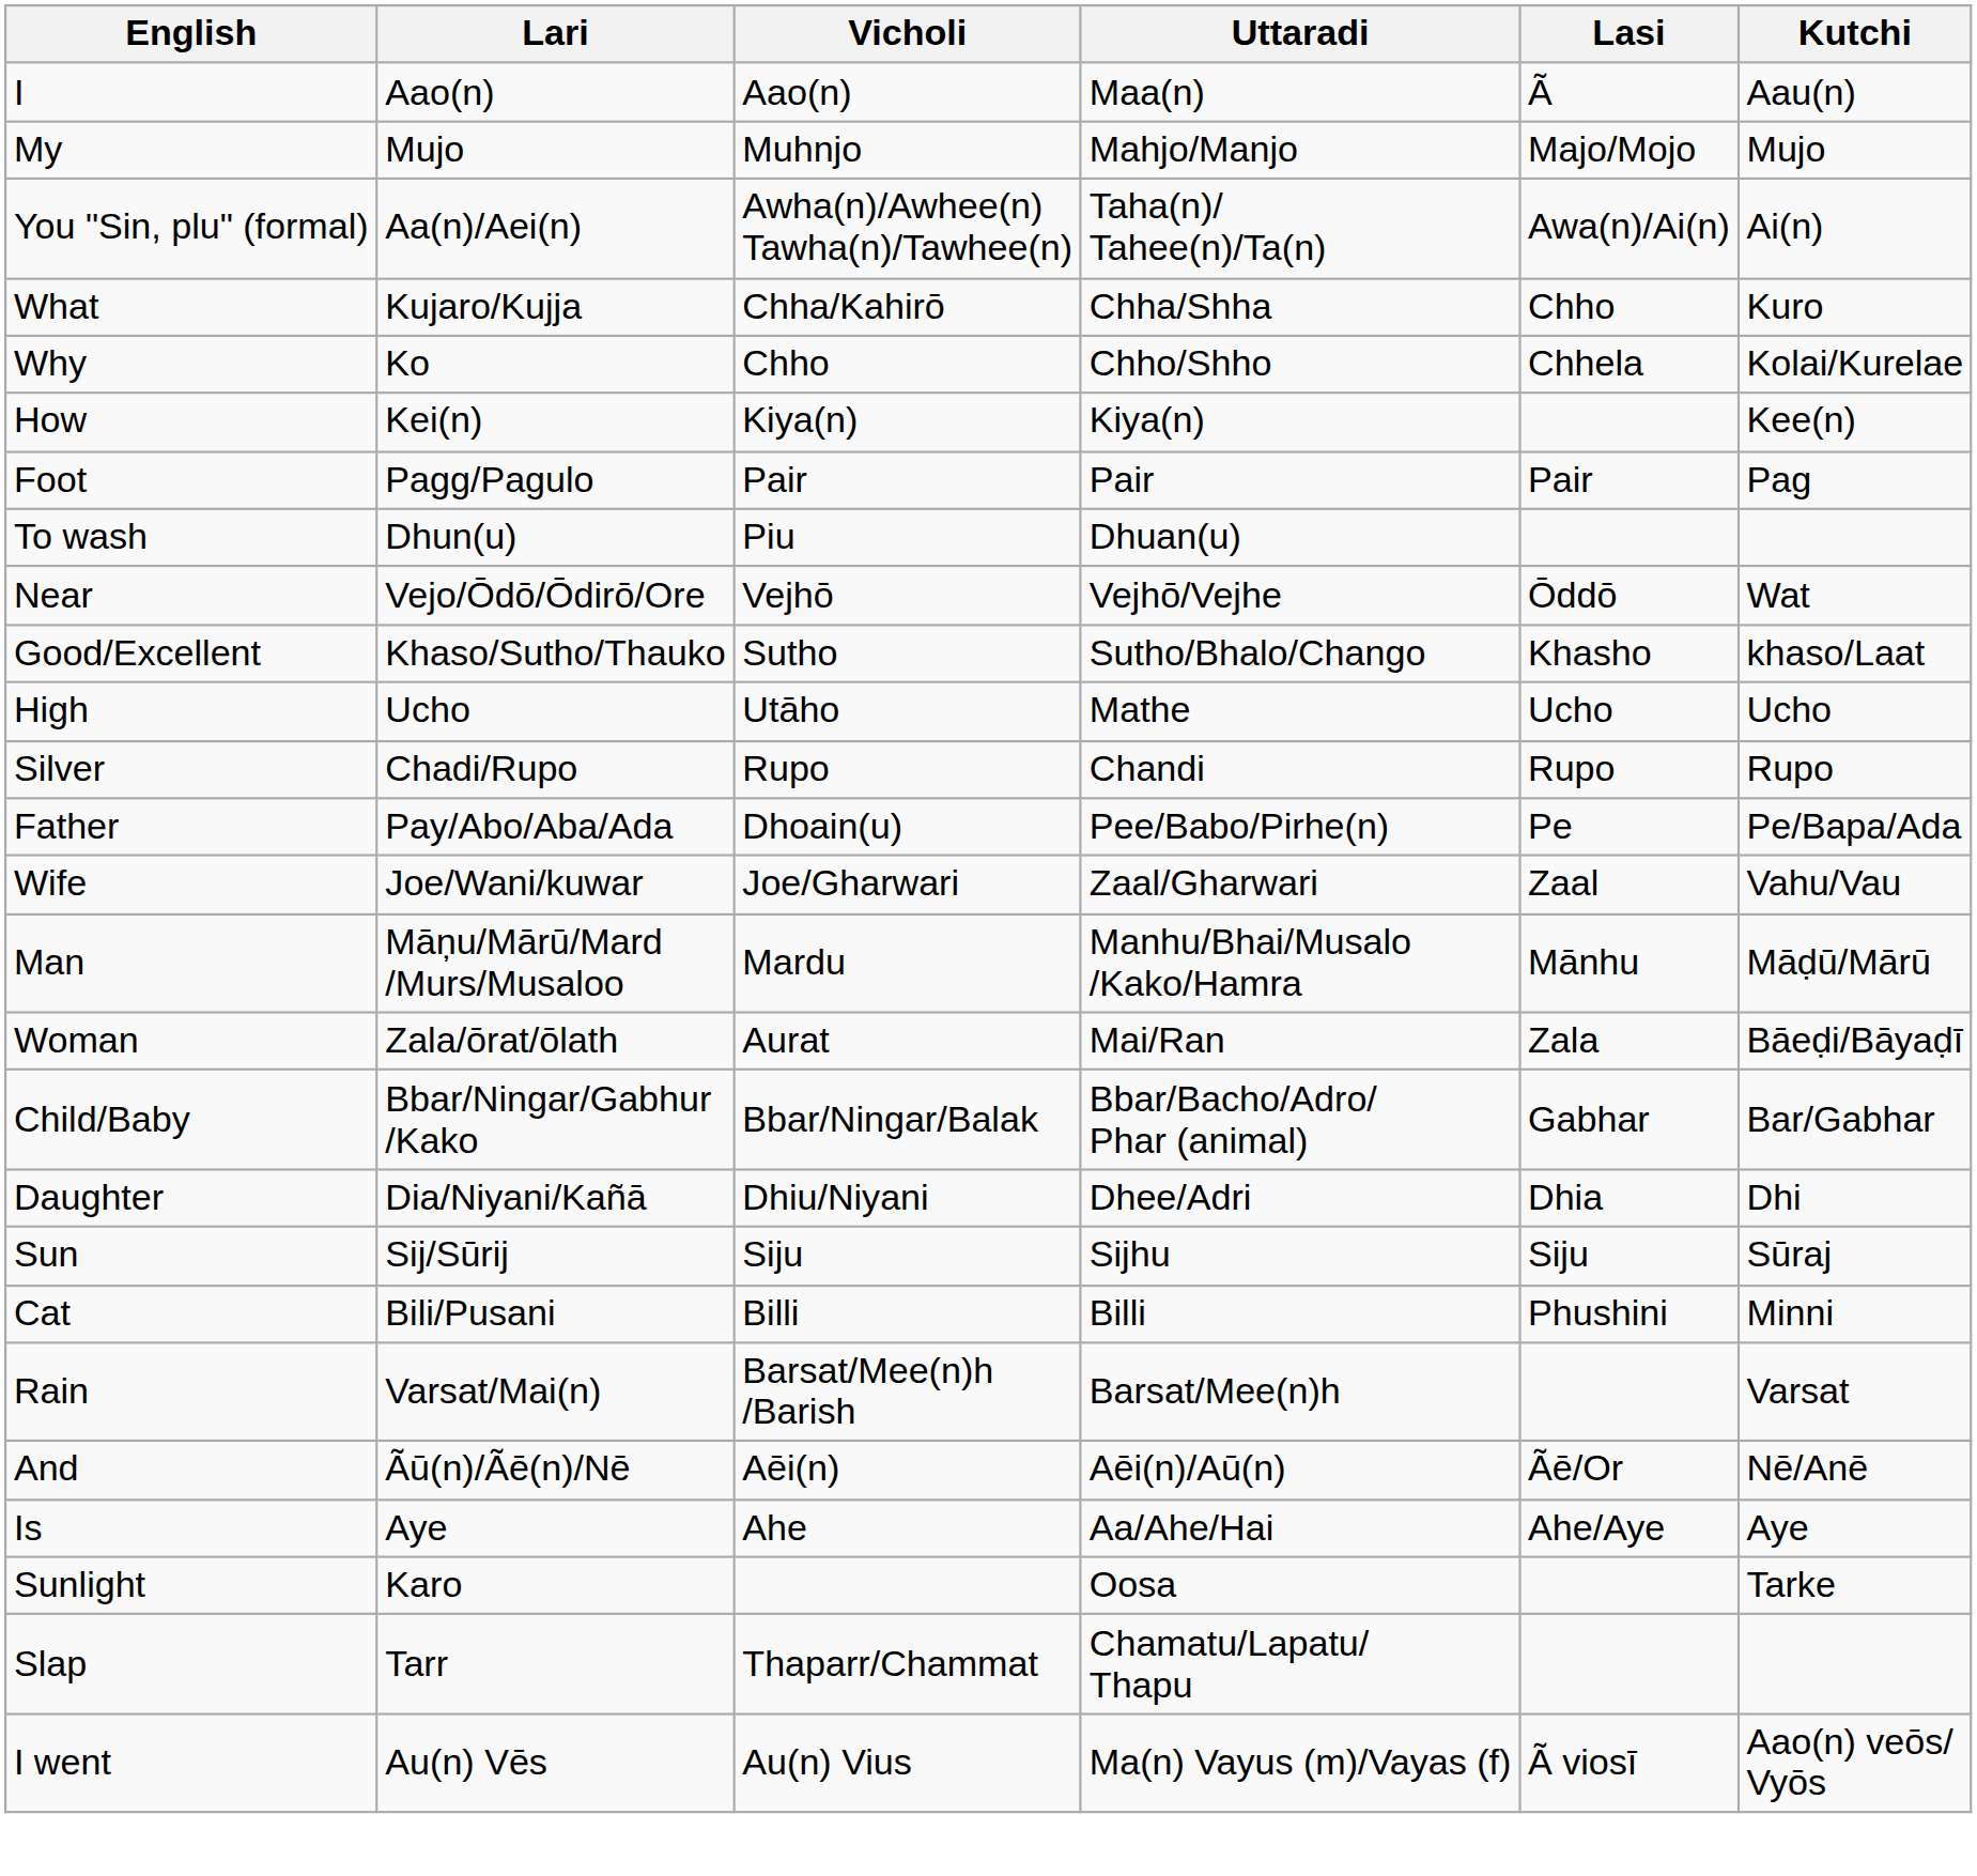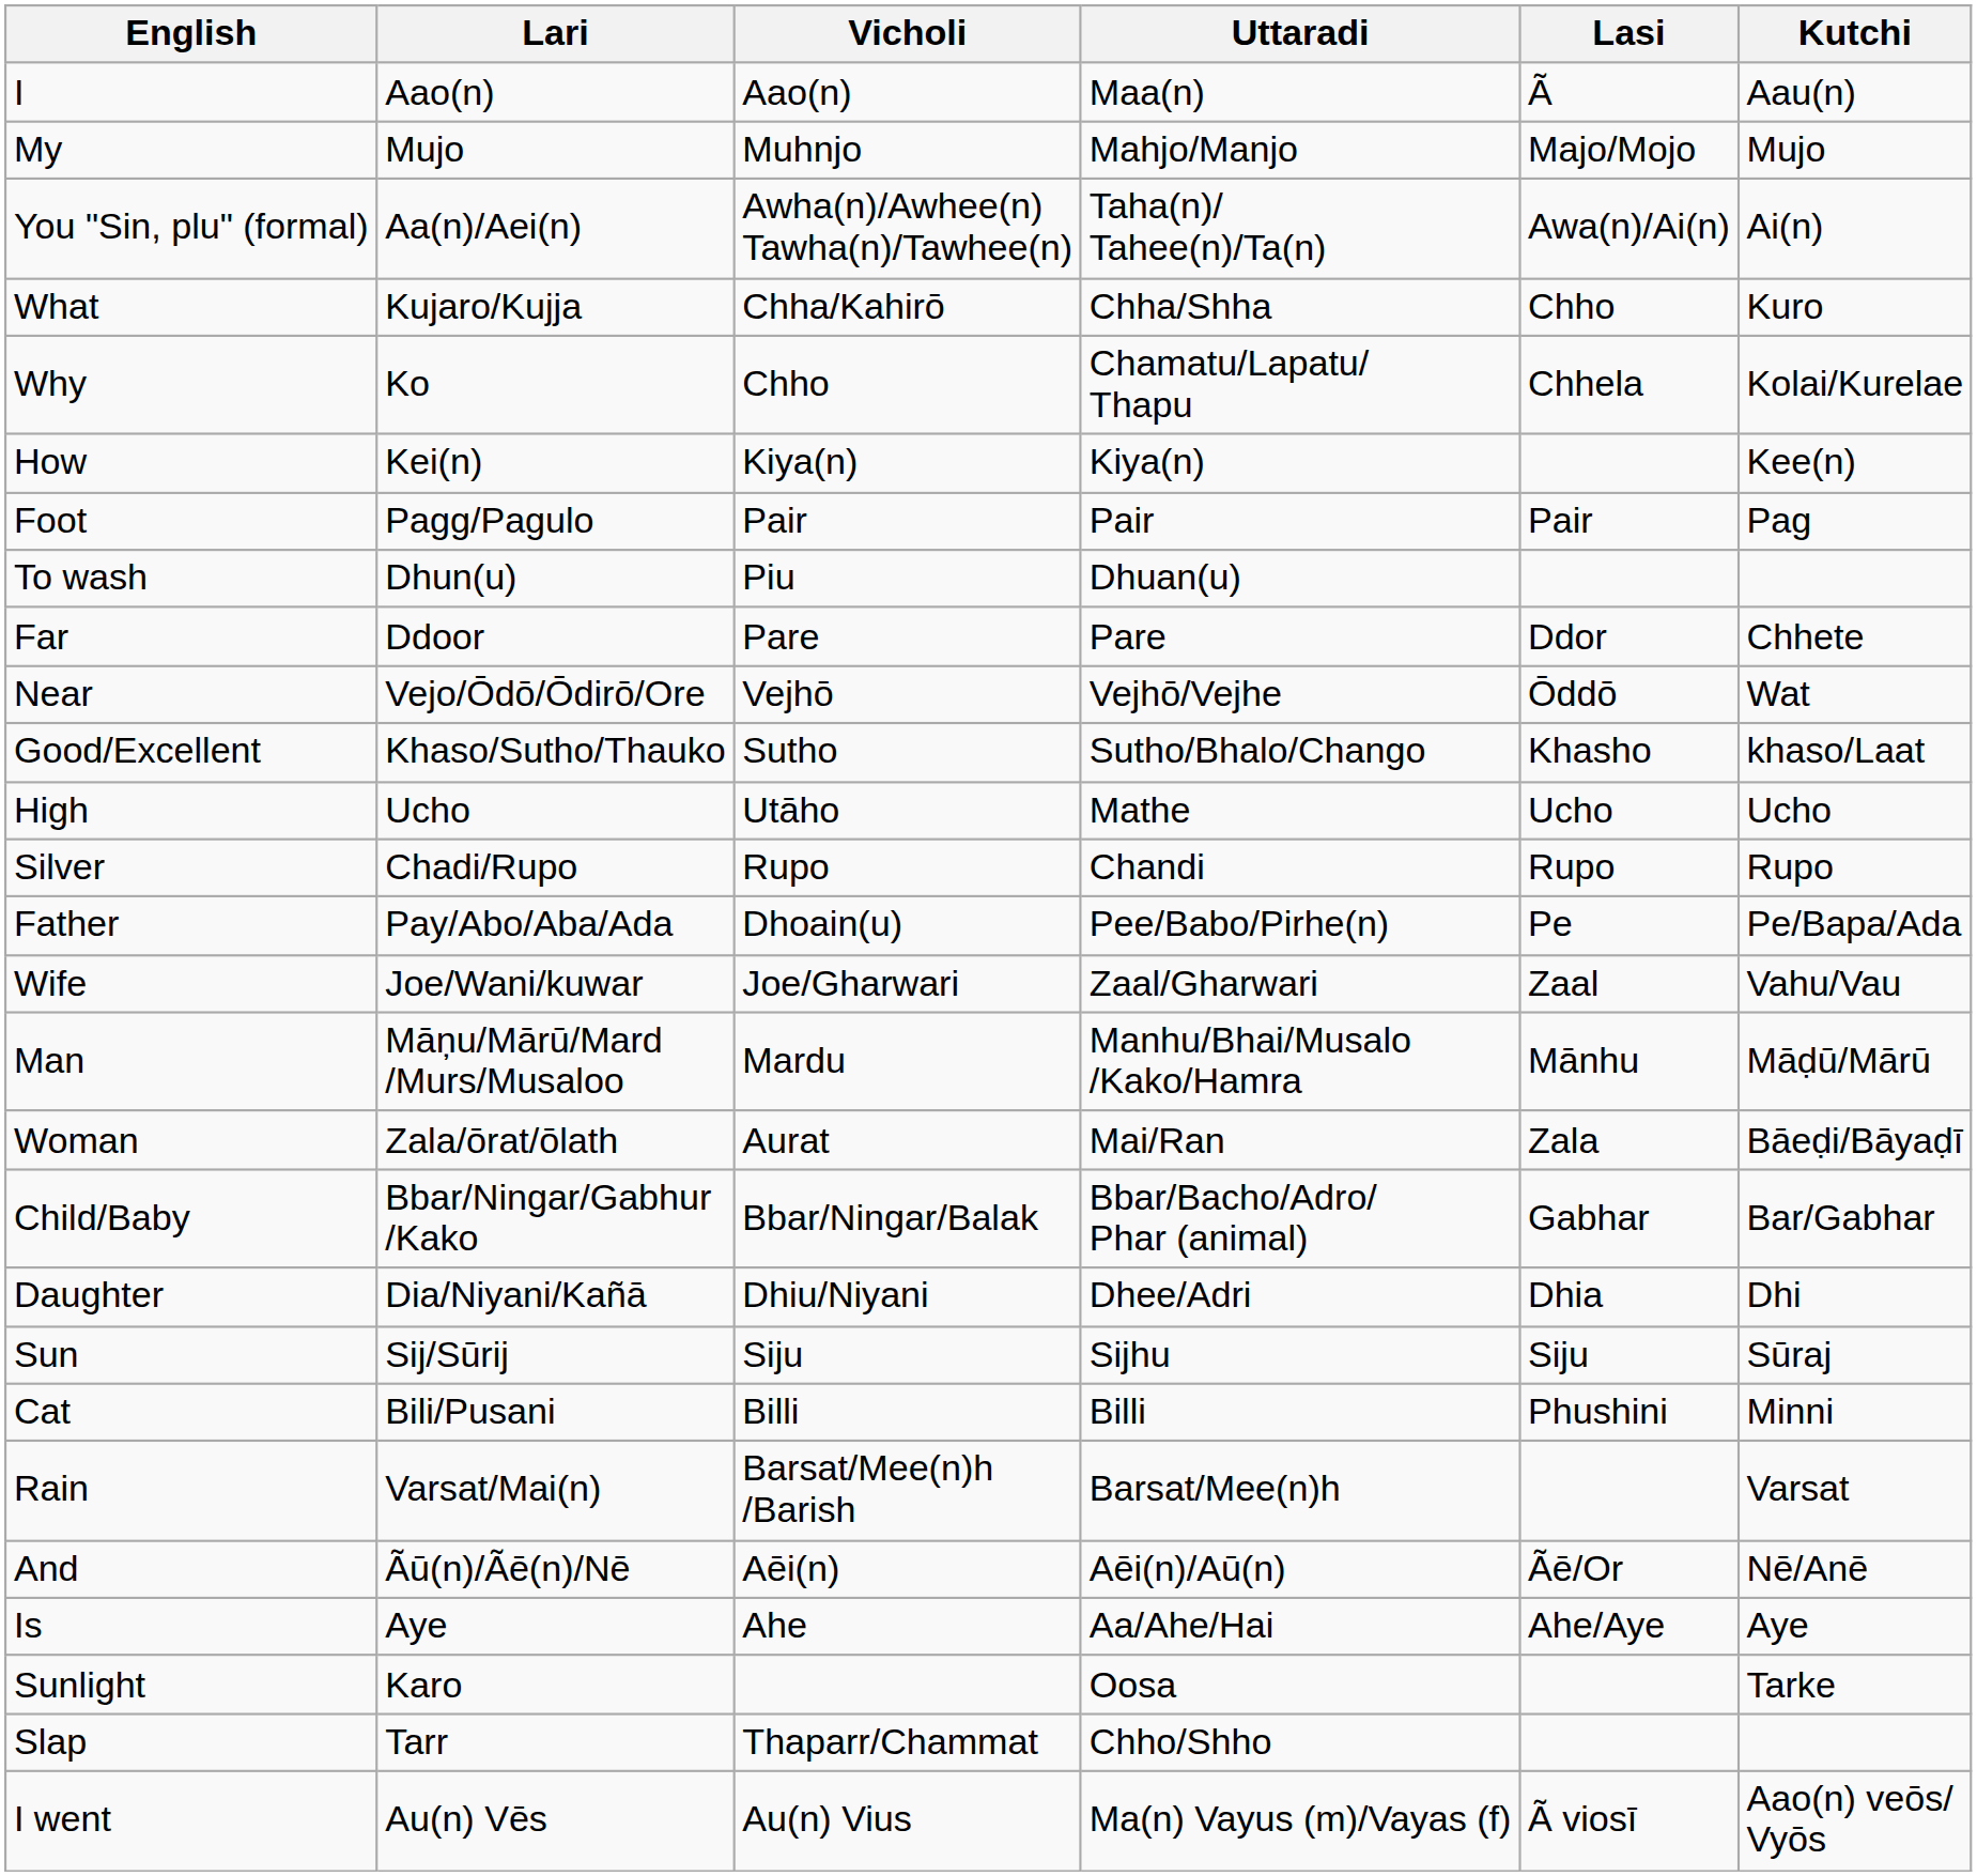Why | Uttaradi: Chho/Shho -> Chamatu/Lapatu/ Thapu
+ row: Far | Ddoor | Pare | Pare | Ddor | Chhete
Slap | Uttaradi: Chamatu/Lapatu/ Thapu -> Chho/Shho
